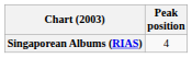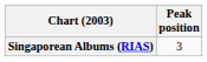Singaporean Albums (RIAS) | Peak position: 4 -> 3
